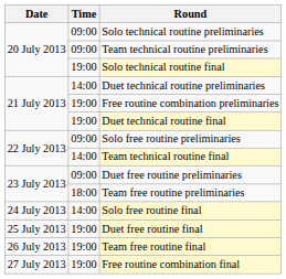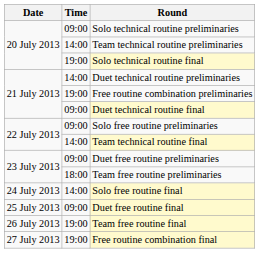Team technical routine preliminaries | Time: 09:00 -> 14:00
Duet technical routine final | Time: 19:00 -> 09:00
Duet free routine final | Time: 19:00 -> 09:00
